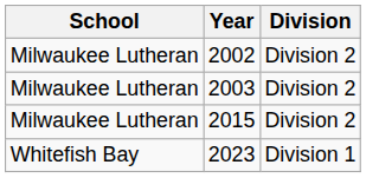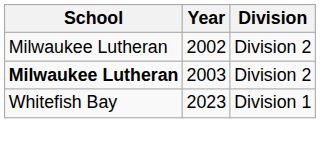2003 | School: normal -> bold
- row: Milwaukee Lutheran | 2015 | Division 2
